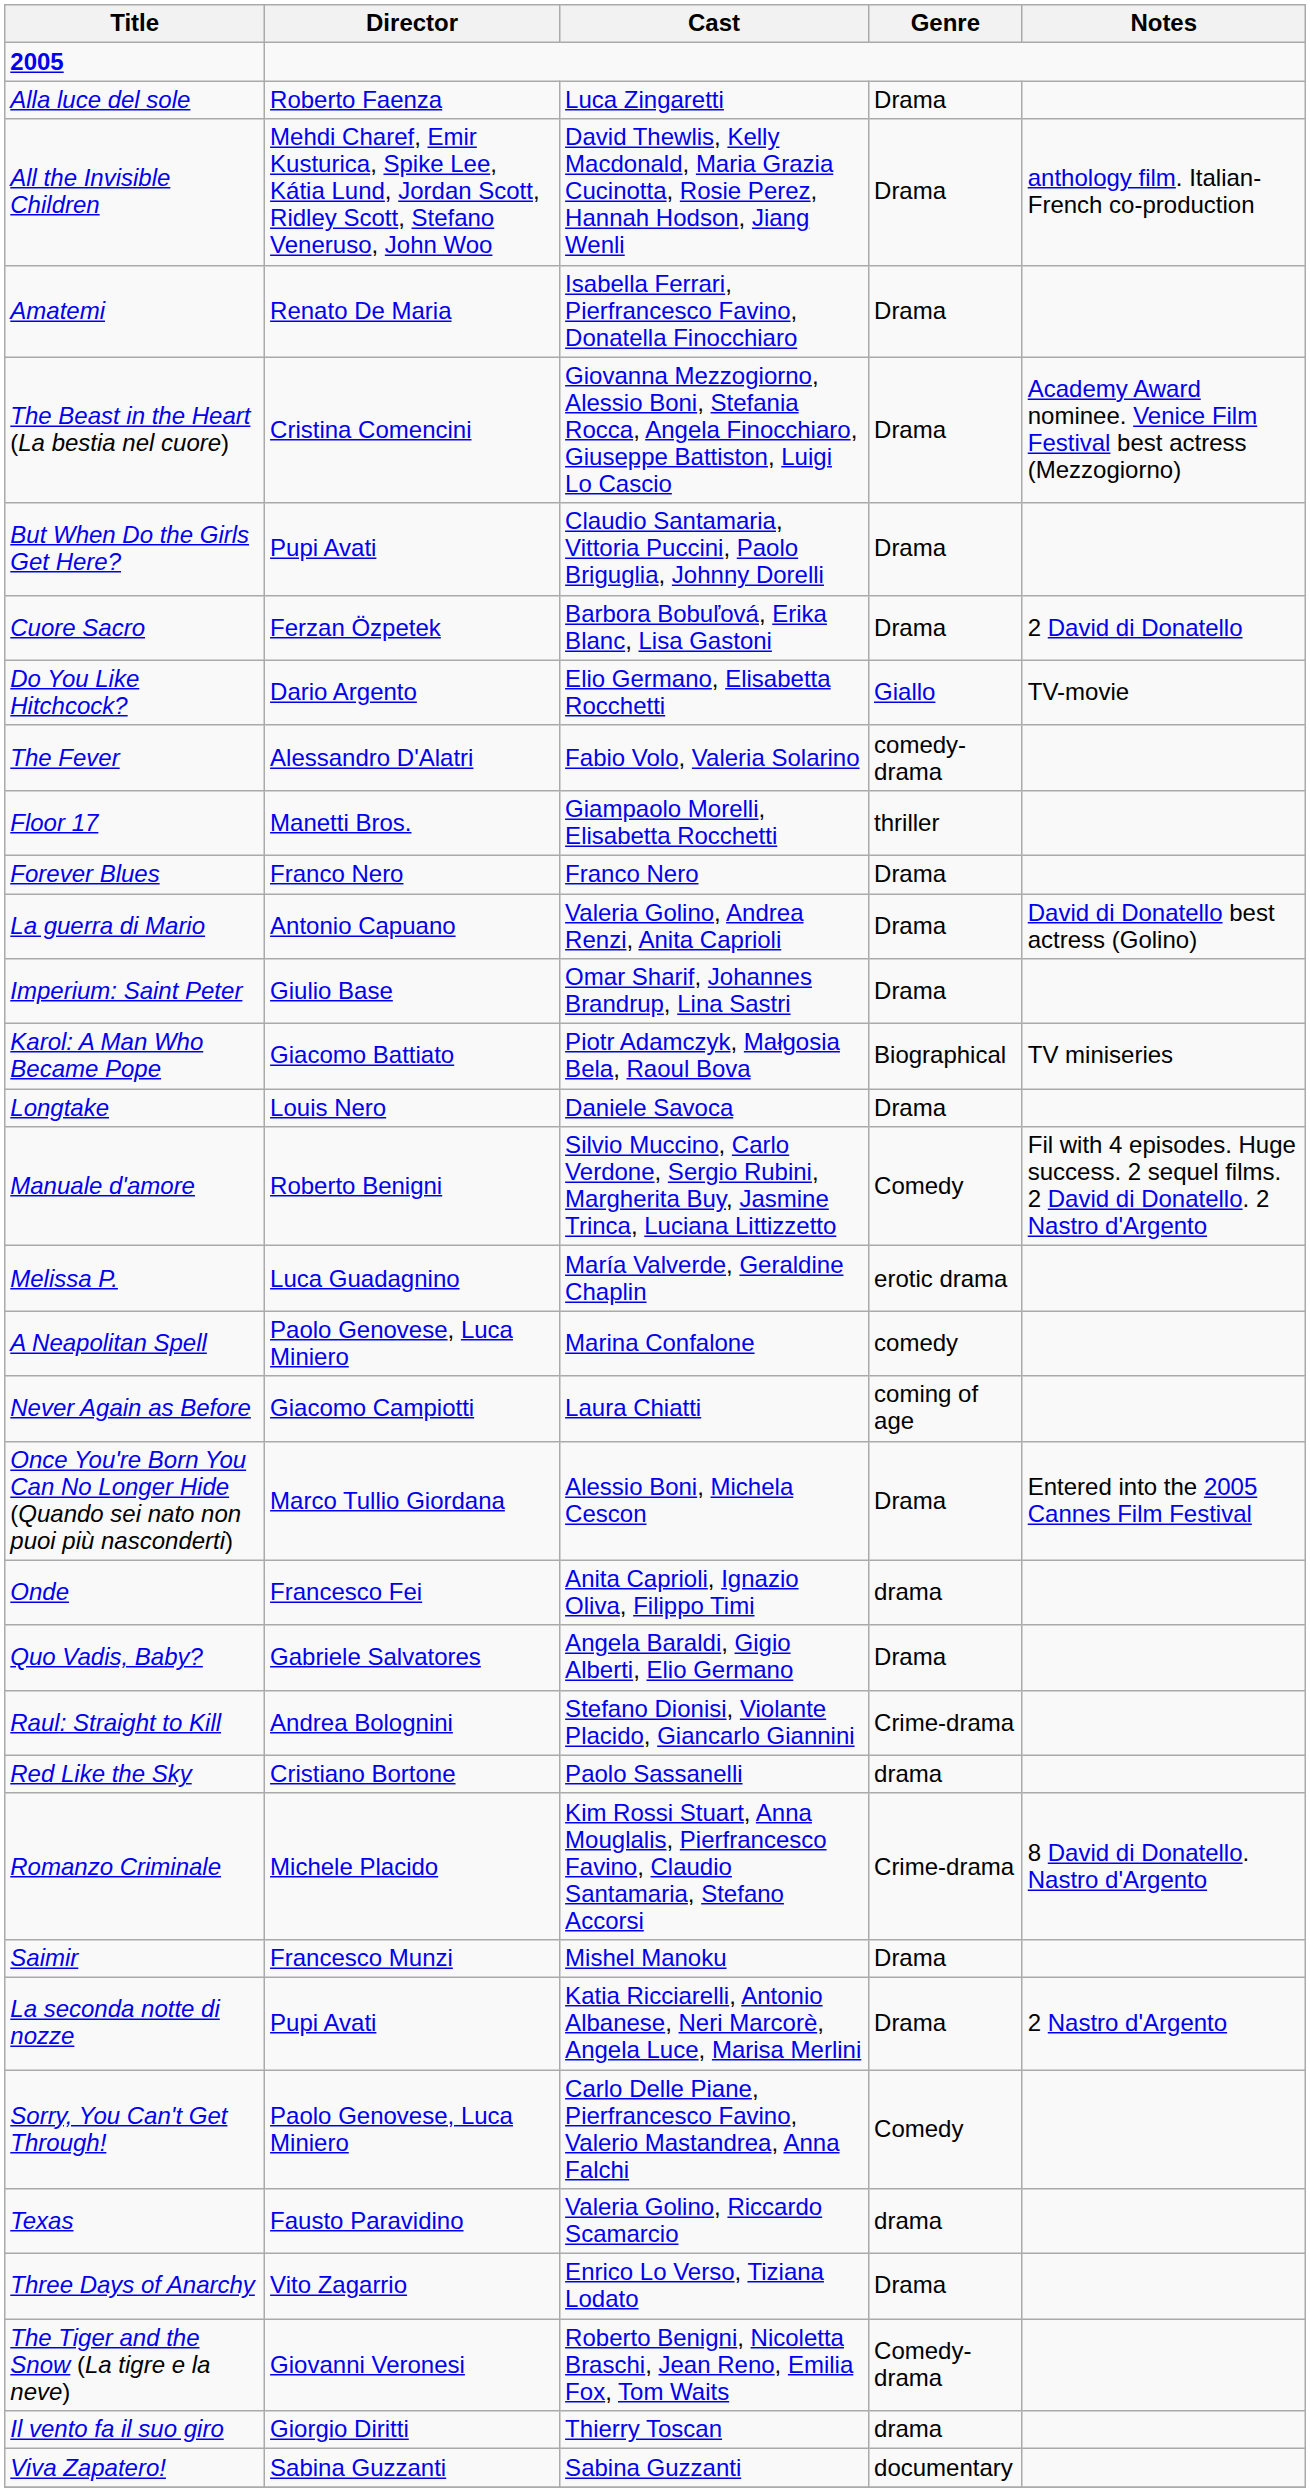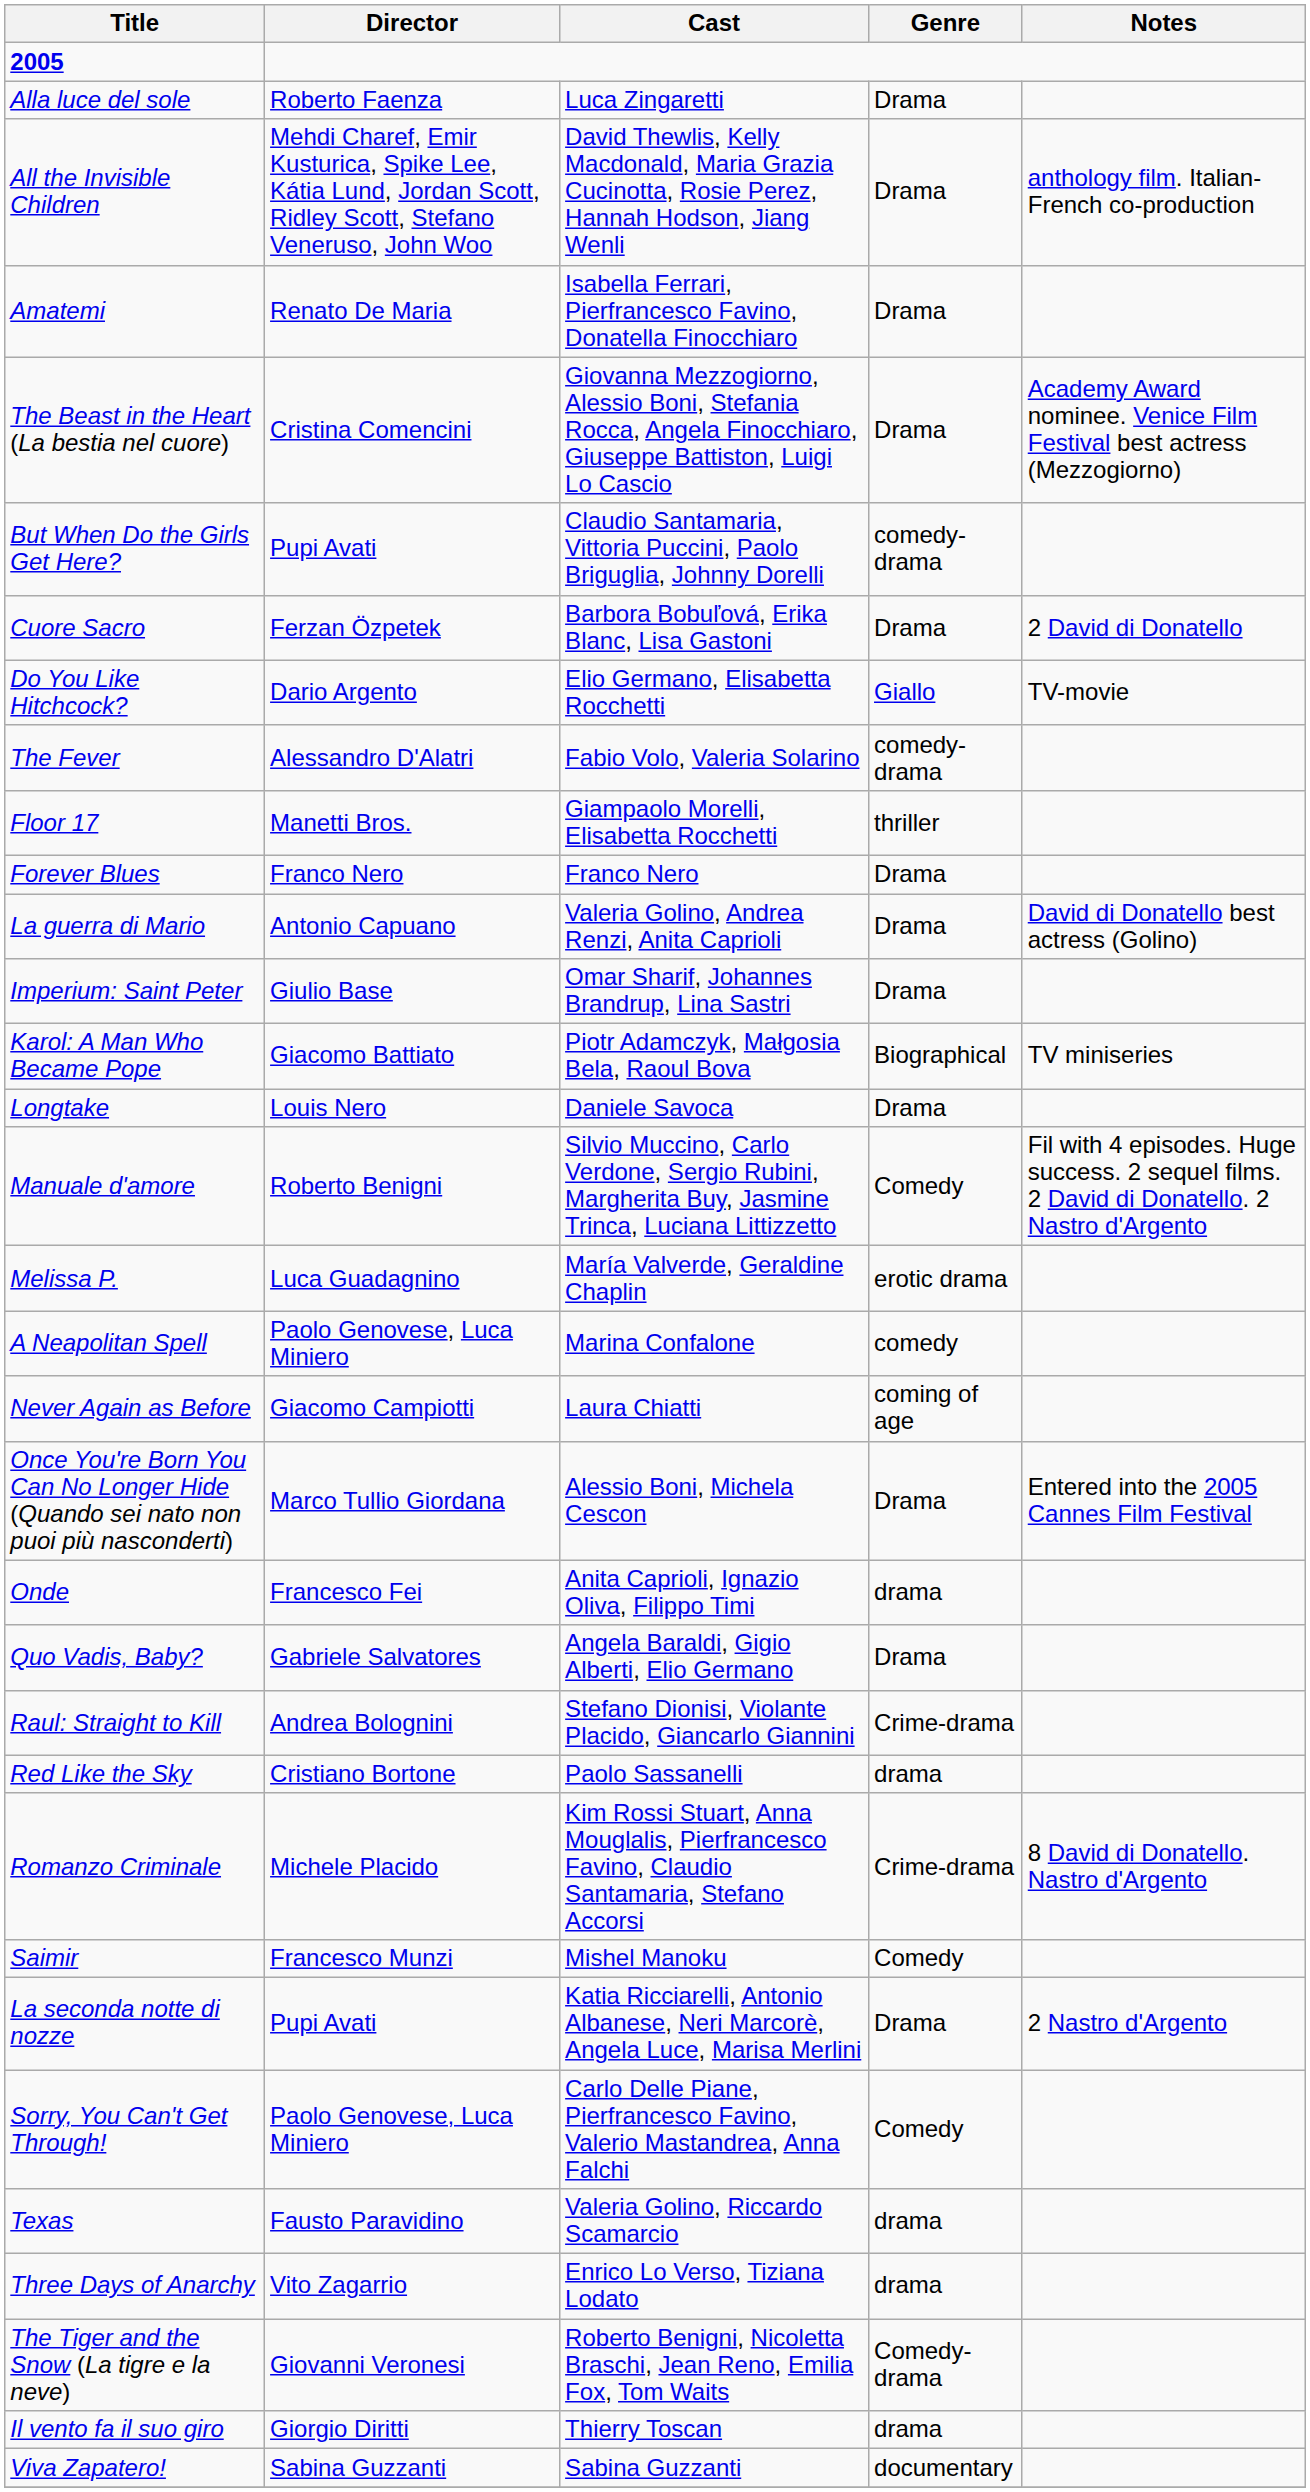But When Do the Girls Get Here? | Genre: Drama -> comedy-drama
Saimir | Genre: Drama -> Comedy
Three Days of Anarchy | Genre: Drama -> drama
